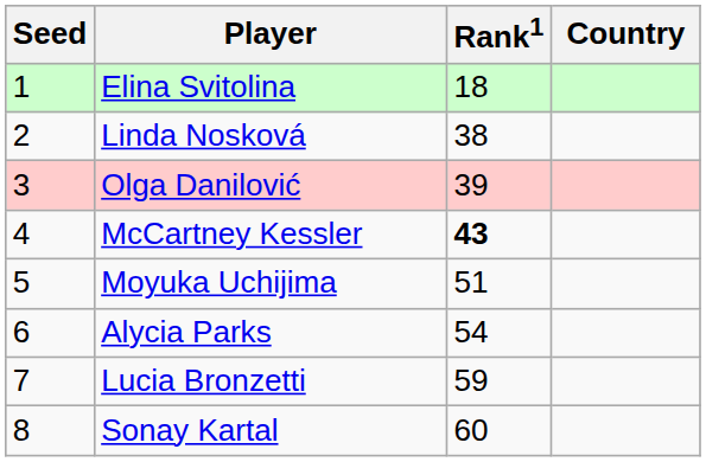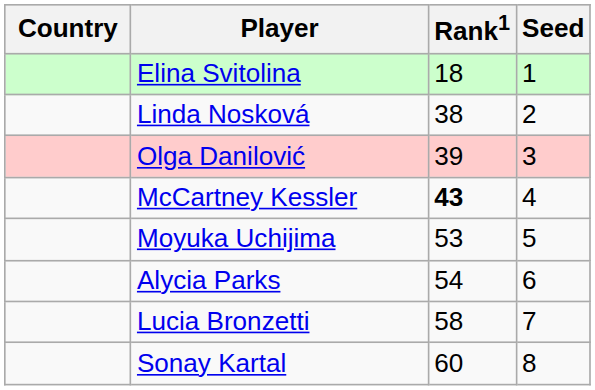columns swapped: Country <-> Seed
Moyuka Uchijima | Rank1: 51 -> 53
Lucia Bronzetti | Rank1: 59 -> 58
